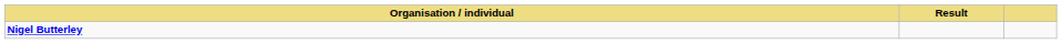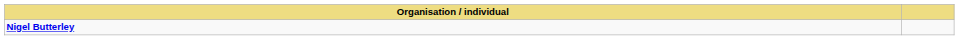- column: Result
